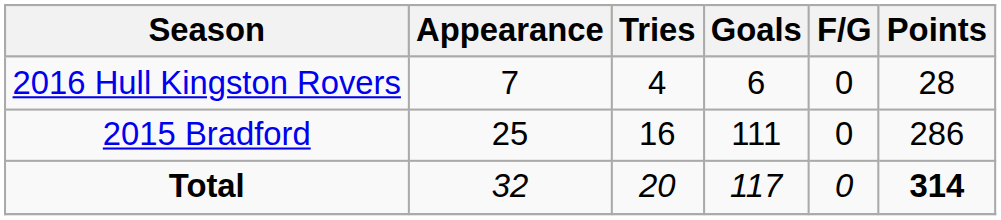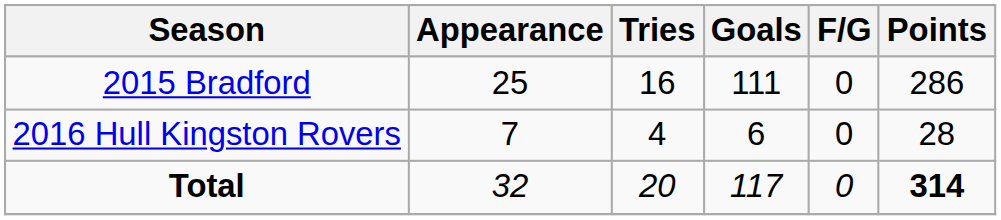rows swapped: 2015 Bradford <-> 2016 Hull Kingston Rovers
